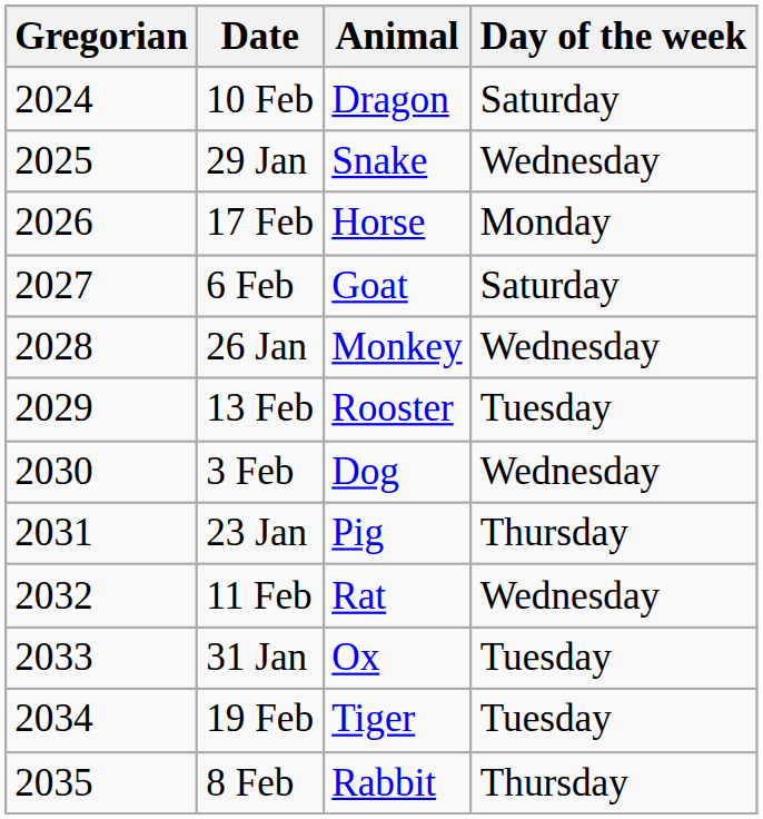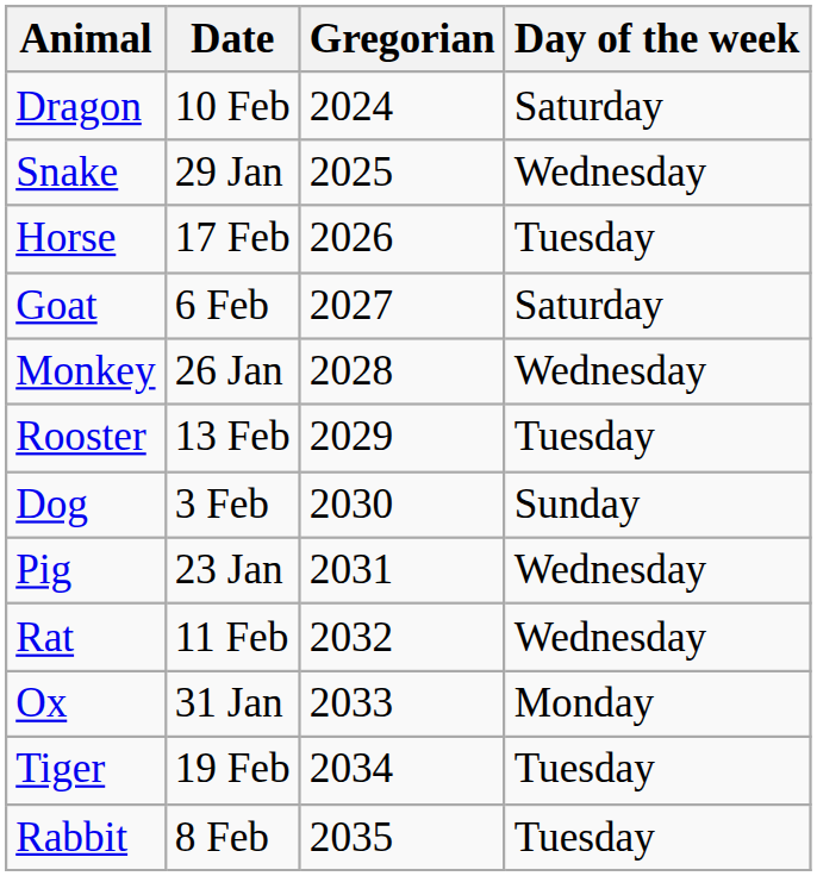columns swapped: Gregorian <-> Animal
17 Feb | Day of the week: Monday -> Tuesday
3 Feb | Day of the week: Wednesday -> Sunday
23 Jan | Day of the week: Thursday -> Wednesday
31 Jan | Day of the week: Tuesday -> Monday
8 Feb | Day of the week: Thursday -> Tuesday
